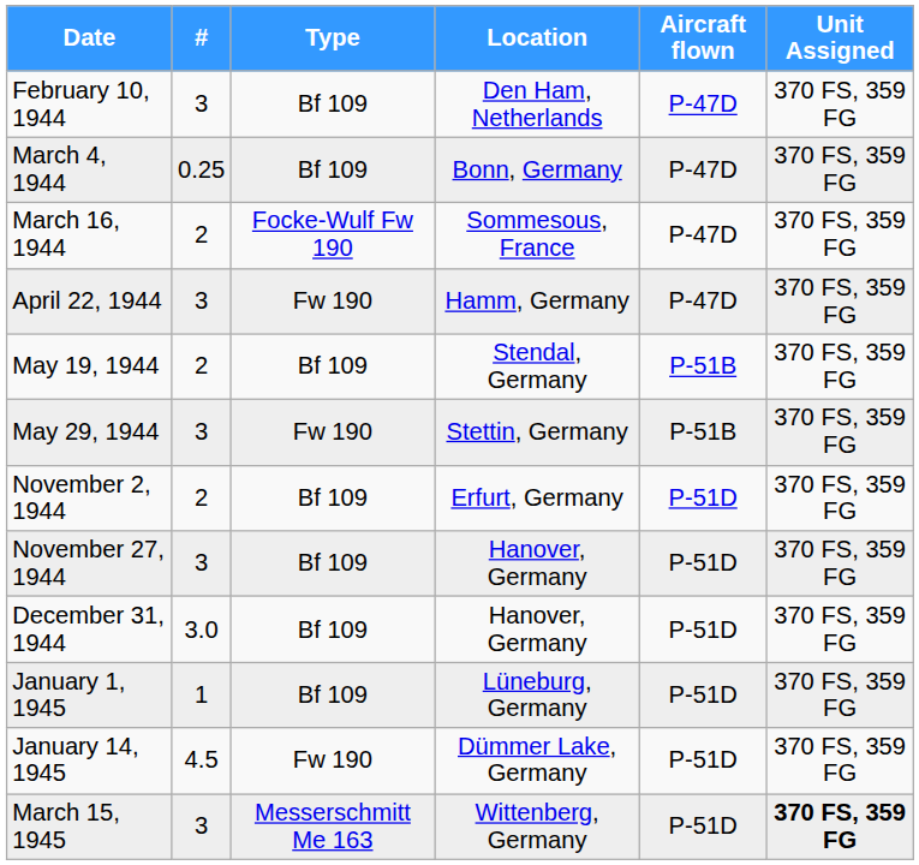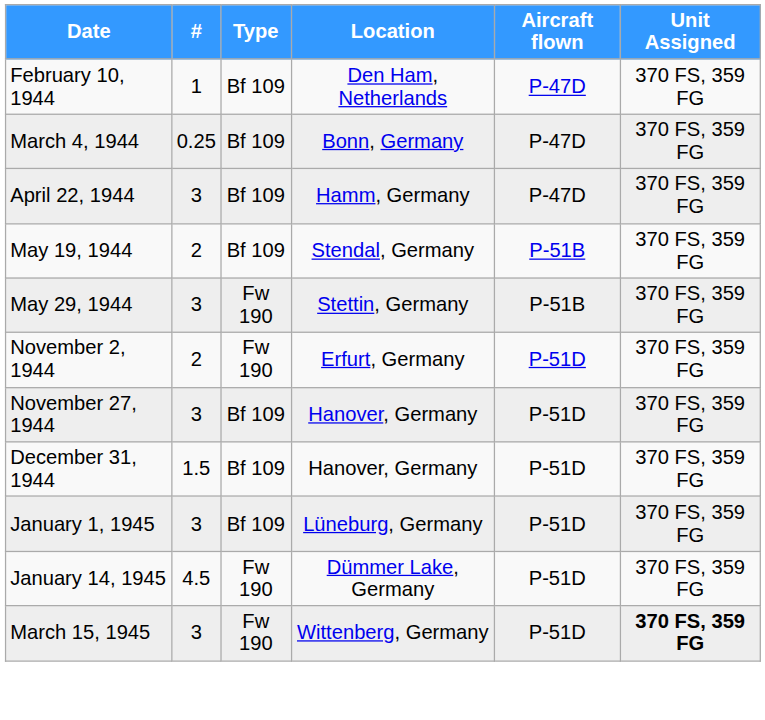February 10, 1944 | #: 3 -> 1
- row: March 16, 1944 | 2 | Focke-Wulf Fw 190 | Sommesous, France | P-47D | 370 FS, 359 FG
April 22, 1944 | Type: Fw 190 -> Bf 109
November 2, 1944 | Type: Bf 109 -> Fw 190
December 31, 1944 | #: 3.0 -> 1.5
January 1, 1945 | #: 1 -> 3
March 15, 1945 | Type: Messerschmitt Me 163 -> Fw 190
